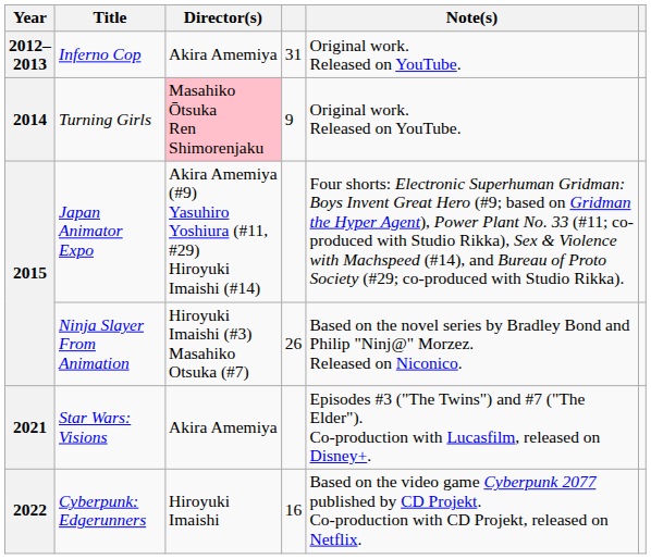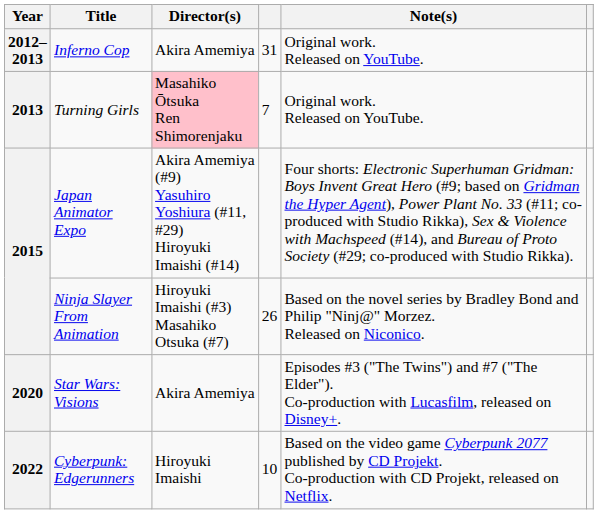Turning Girls | Year: 2014 -> 2013
Turning Girls | column 4: 9 -> 7
Star Wars: Visions | Year: 2021 -> 2020
Cyberpunk: Edgerunners | column 4: 16 -> 10
